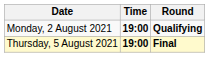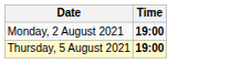- column: Round | Qualifying | Final
